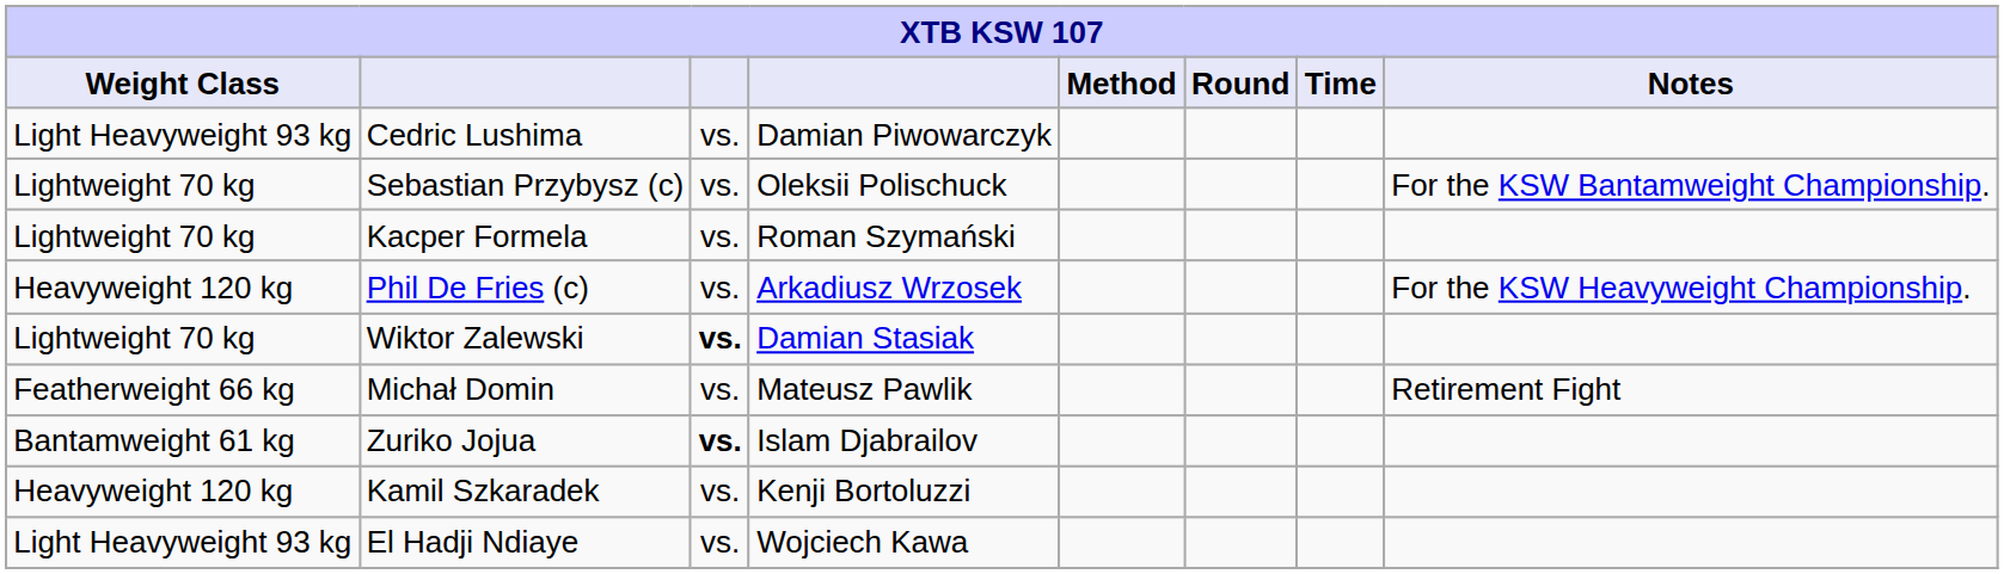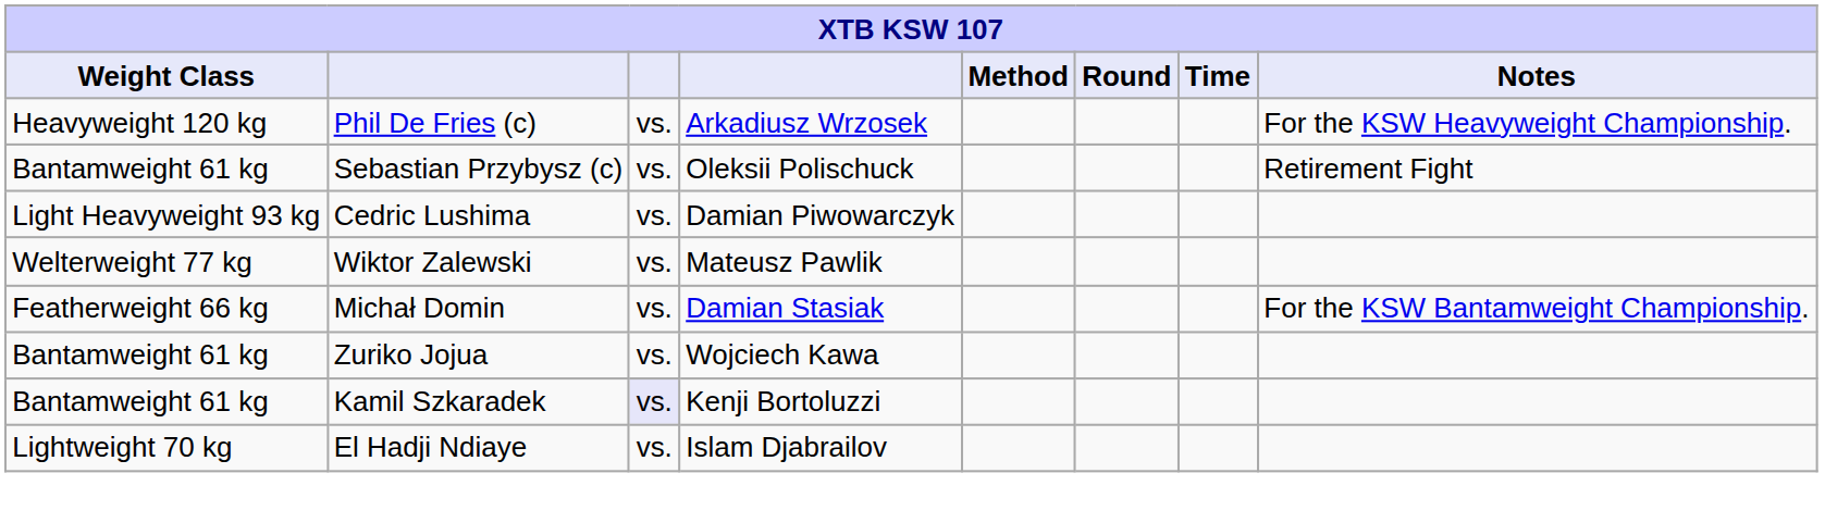rows swapped: Phil De Fries (c) <-> Cedric Lushima
Sebastian Przybysz (c) | Weight Class: Lightweight 70 kg -> Bantamweight 61 kg
Sebastian Przybysz (c) | Notes: For the KSW Bantamweight Championship. -> Retirement Fight
- row: Lightweight 70 kg | Kacper Formela | vs. | Roman Szymański
Wiktor Zalewski | Weight Class: Lightweight 70 kg -> Welterweight 77 kg
Wiktor Zalewski | column 3: bold -> normal
Wiktor Zalewski | column 4: Damian Stasiak -> Mateusz Pawlik
Michał Domin | column 4: Mateusz Pawlik -> Damian Stasiak
Michał Domin | Notes: Retirement Fight -> For the KSW Bantamweight Championship.
Zuriko Jojua | column 3: bold -> normal
Zuriko Jojua | column 4: Islam Djabrailov -> Wojciech Kawa
Kamil Szkaradek | Weight Class: Heavyweight 120 kg -> Bantamweight 61 kg
Kamil Szkaradek | column 3: no background -> lavender background
El Hadji Ndiaye | Weight Class: Light Heavyweight 93 kg -> Lightweight 70 kg
El Hadji Ndiaye | column 4: Wojciech Kawa -> Islam Djabrailov
